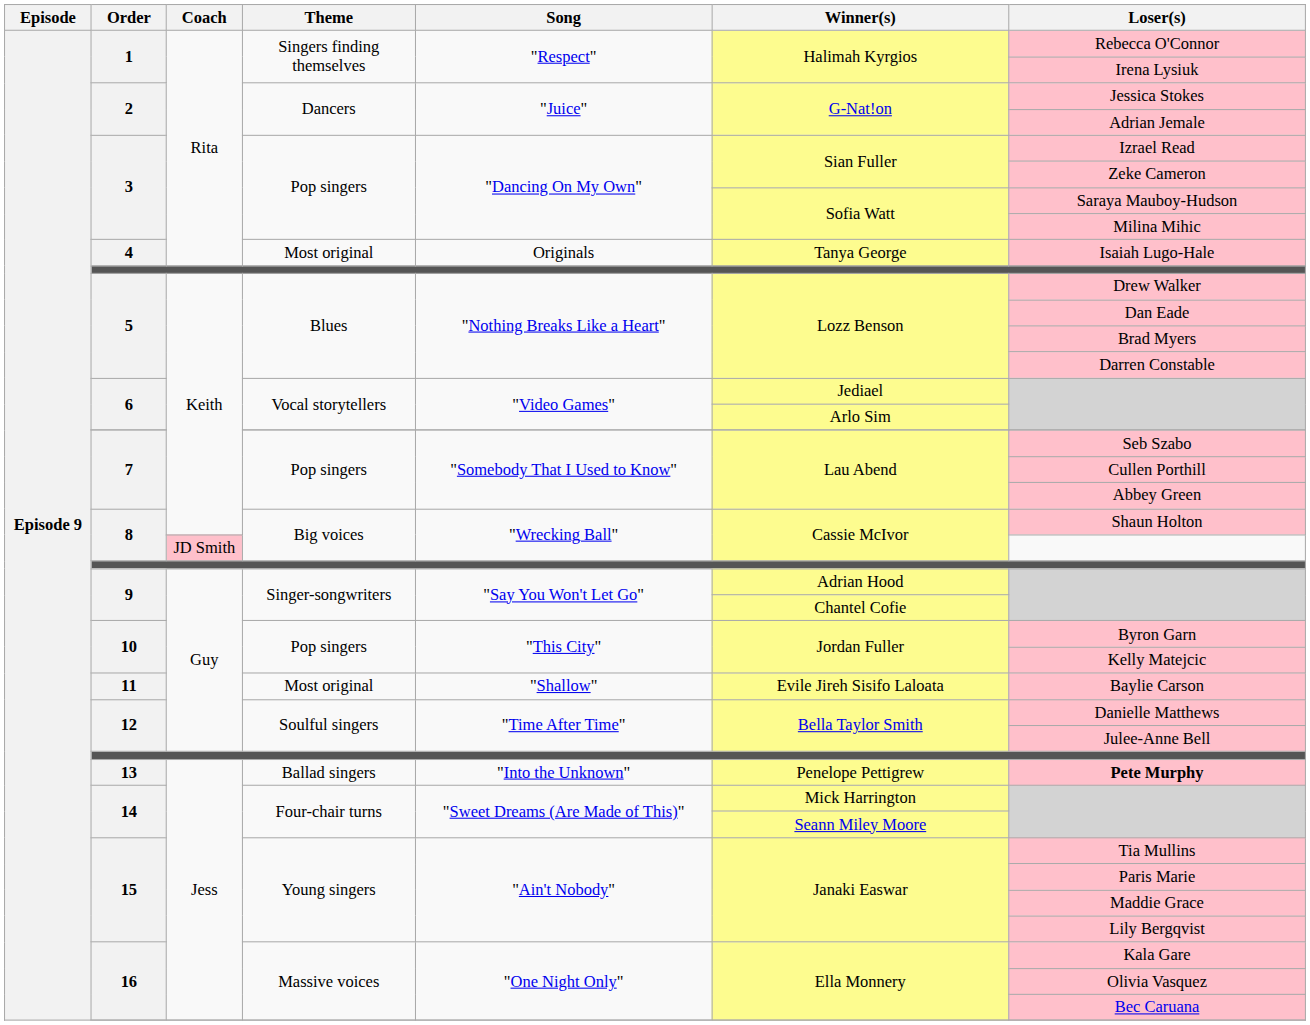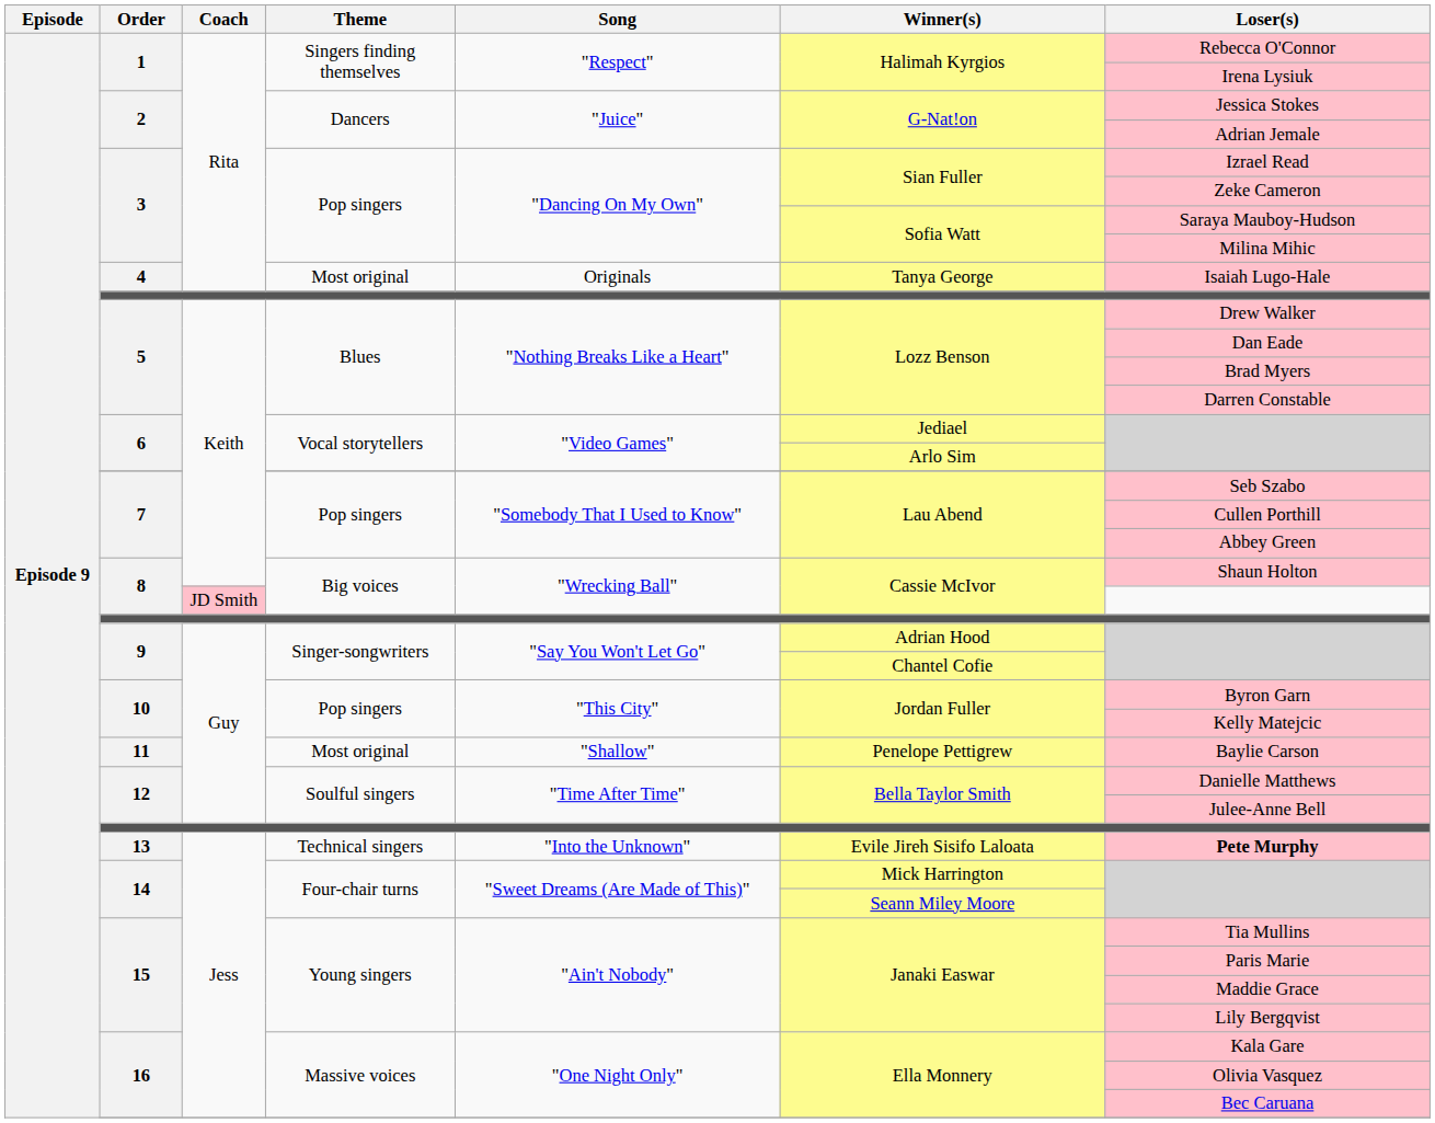11 | Winner(s): Evile Jireh Sisifo Laloata -> Penelope Pettigrew
13 | Theme: Ballad singers -> Technical singers
13 | Winner(s): Penelope Pettigrew -> Evile Jireh Sisifo Laloata
